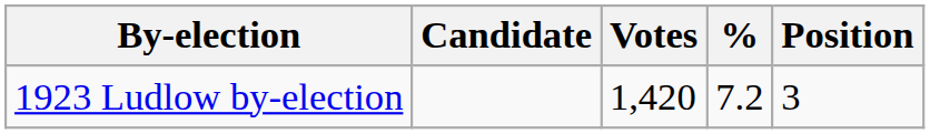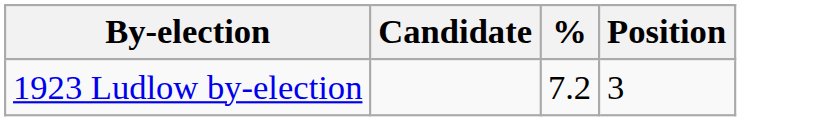- column: Votes | 1,420
